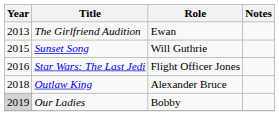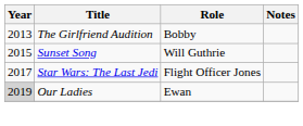The Girlfriend Audition | Role: Ewan -> Bobby
Star Wars: The Last Jedi | Year: 2016 -> 2017
- row: 2018 | Outlaw King | Alexander Bruce
Our Ladies | Role: Bobby -> Ewan
